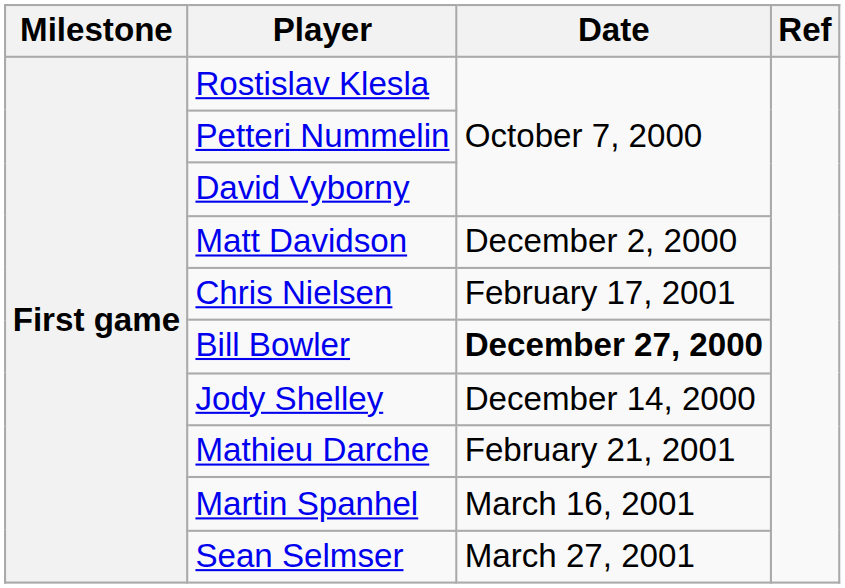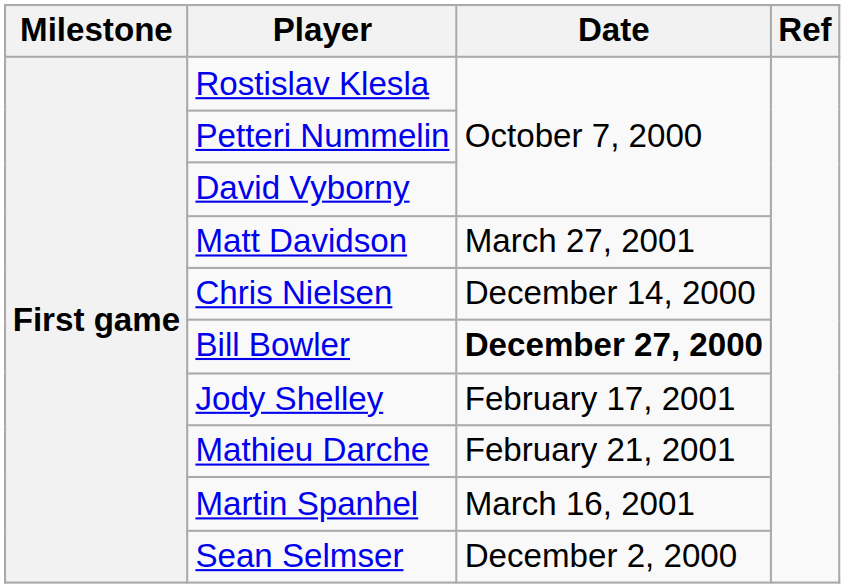Matt Davidson | Date: December 2, 2000 -> March 27, 2001
Chris Nielsen | Date: February 17, 2001 -> December 14, 2000
Jody Shelley | Date: December 14, 2000 -> February 17, 2001
Sean Selmser | Date: March 27, 2001 -> December 2, 2000
